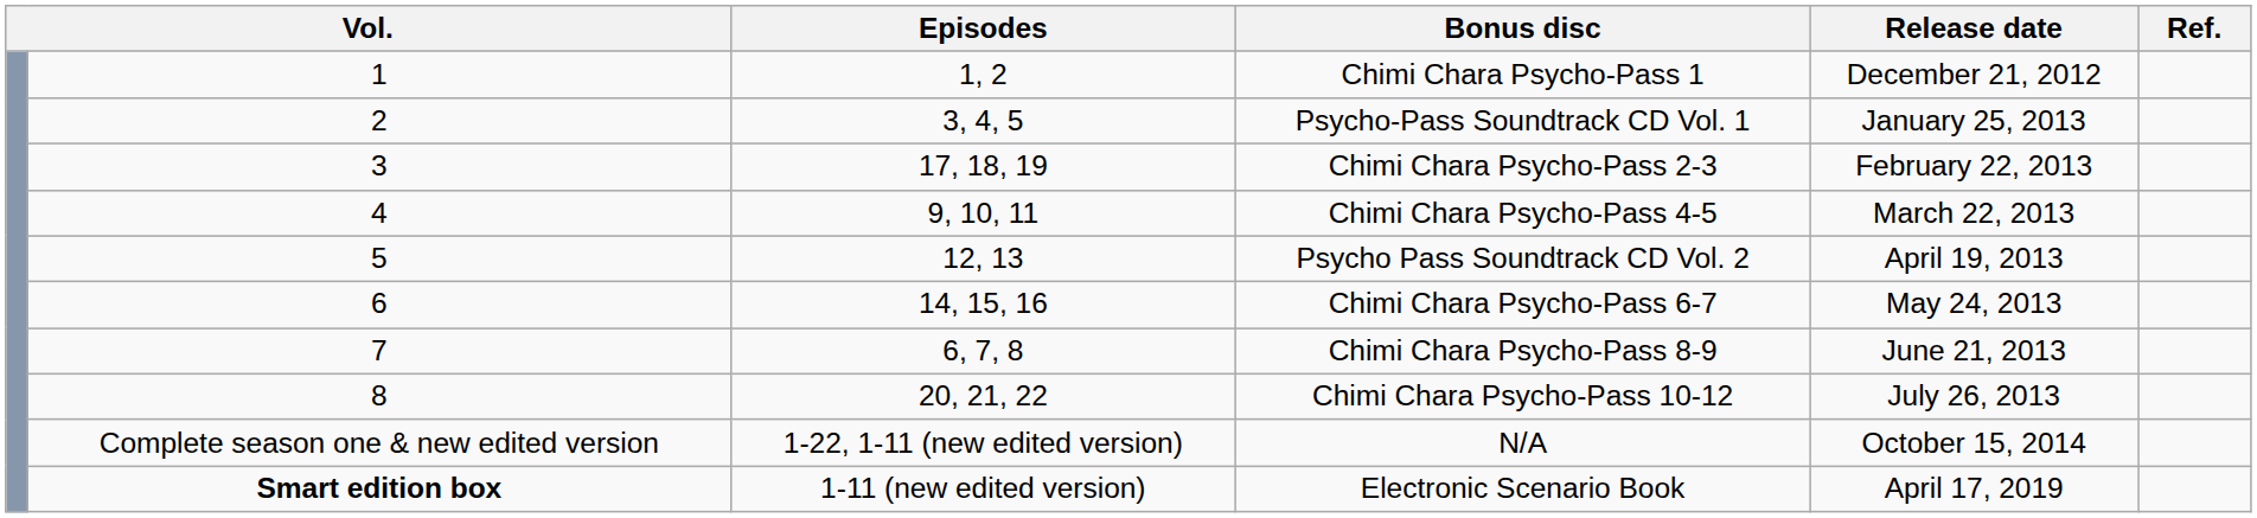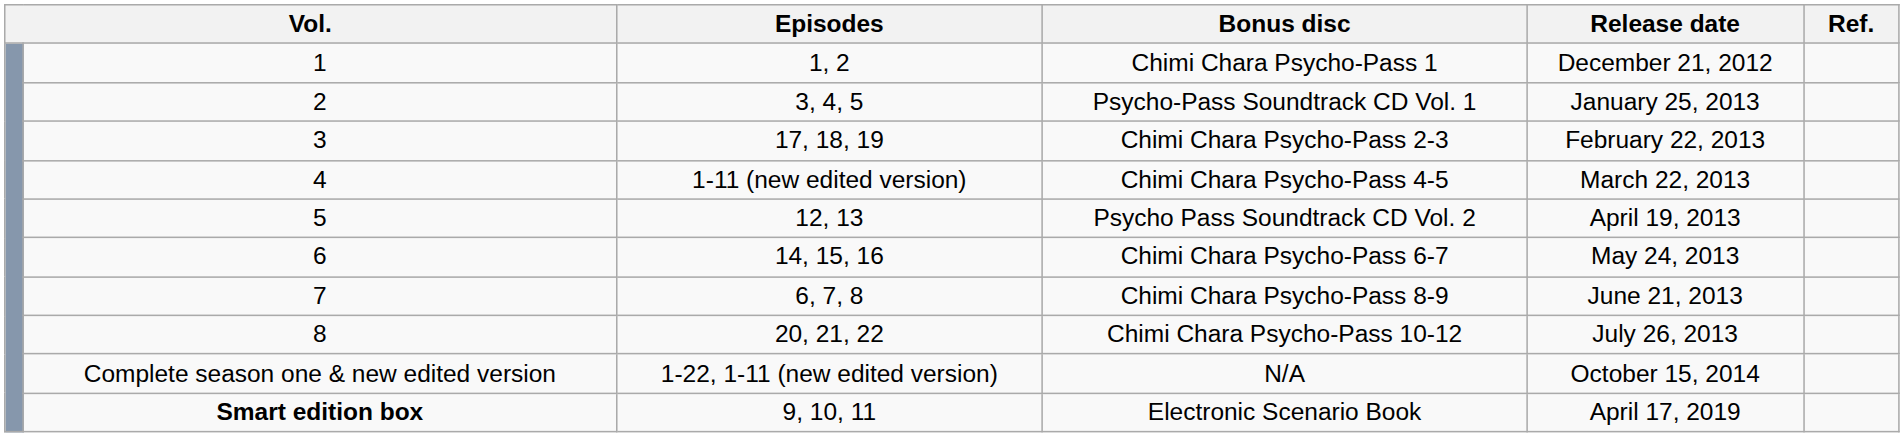Chimi Chara Psycho-Pass 4-5 | Episodes: 9, 10, 11 -> 1-11 (new edited version)
Electronic Scenario Book | Episodes: 1-11 (new edited version) -> 9, 10, 11
